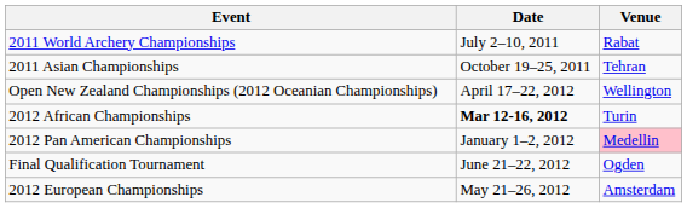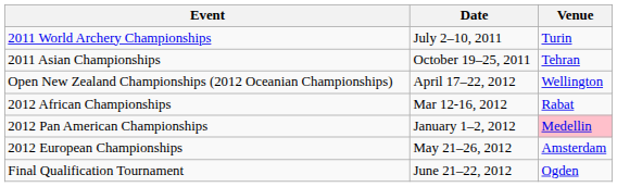2011 World Archery Championships | Venue: Rabat -> Turin
2012 African Championships | Date: bold -> normal
2012 African Championships | Venue: Turin -> Rabat
rows swapped: 2012 European Championships <-> Final Qualification Tournament
